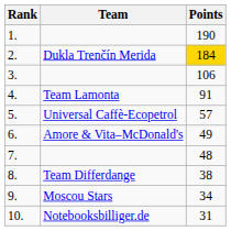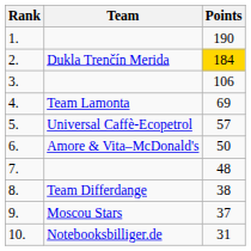4. | Points: 91 -> 69
6. | Points: 49 -> 50
9. | Points: 34 -> 37
